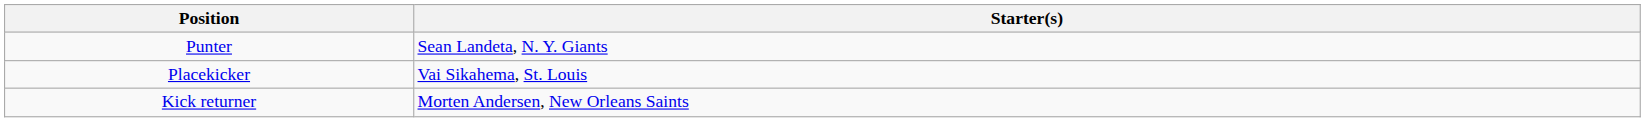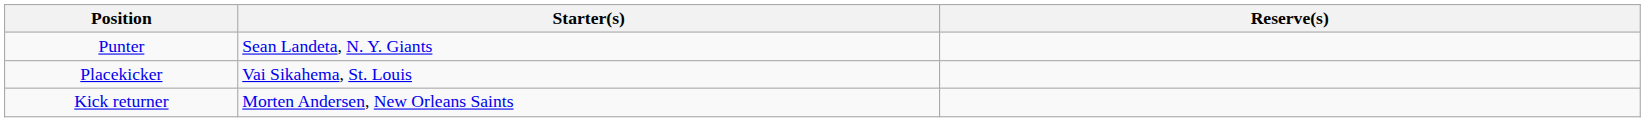+ column: Reserve(s)
